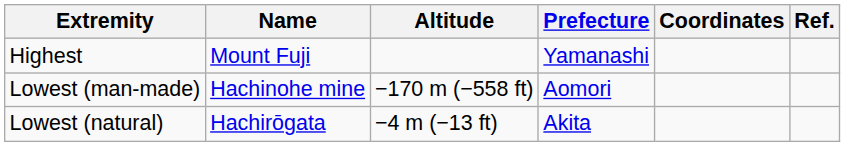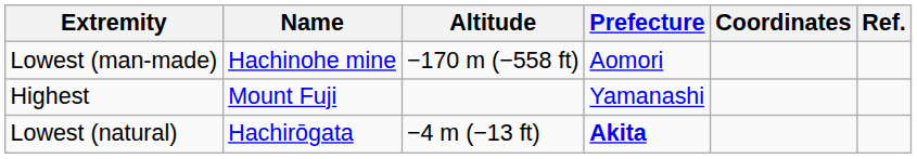rows swapped: Highest <-> Lowest (man-made)
Lowest (natural) | Prefecture: normal -> bold
